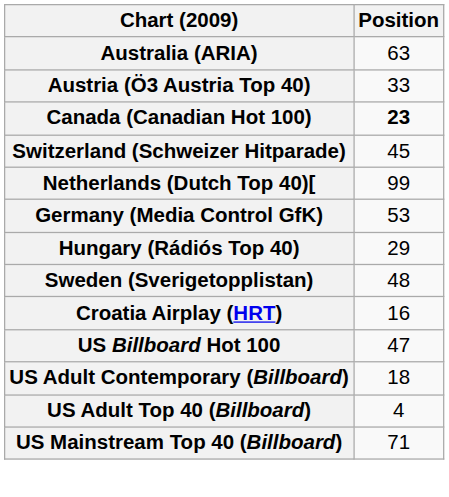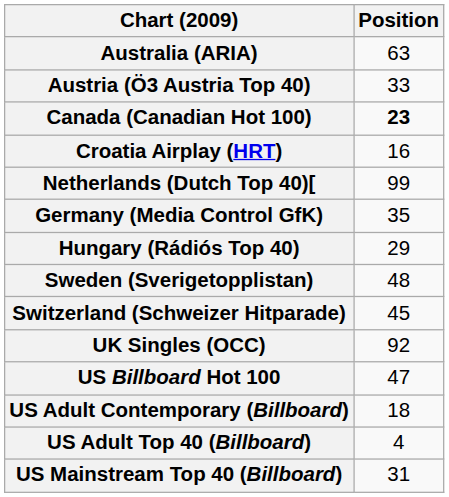rows swapped: Croatia Airplay (HRT) <-> Switzerland (Schweizer Hitparade)
Germany (Media Control GfK) | Position: 53 -> 35
+ row: UK Singles (OCC) | 92
US Mainstream Top 40 (Billboard) | Position: 71 -> 31
